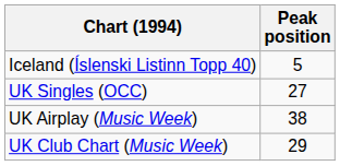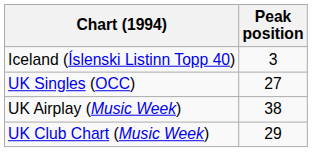Iceland (Íslenski Listinn Topp 40) | Peak position: 5 -> 3
